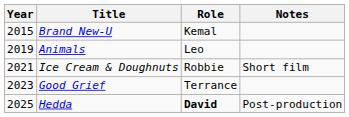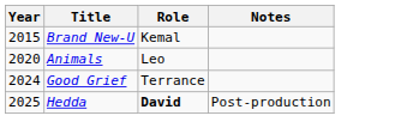Animals | Year: 2019 -> 2020
- row: 2021 | Ice Cream & Doughnuts | Robbie | Short film
Good Grief | Year: 2023 -> 2024
